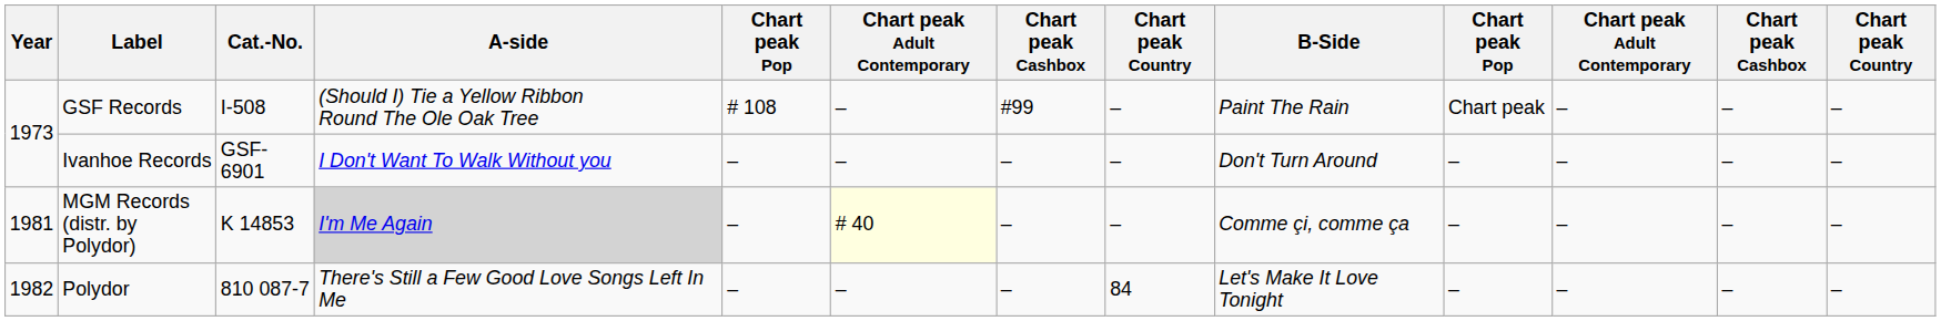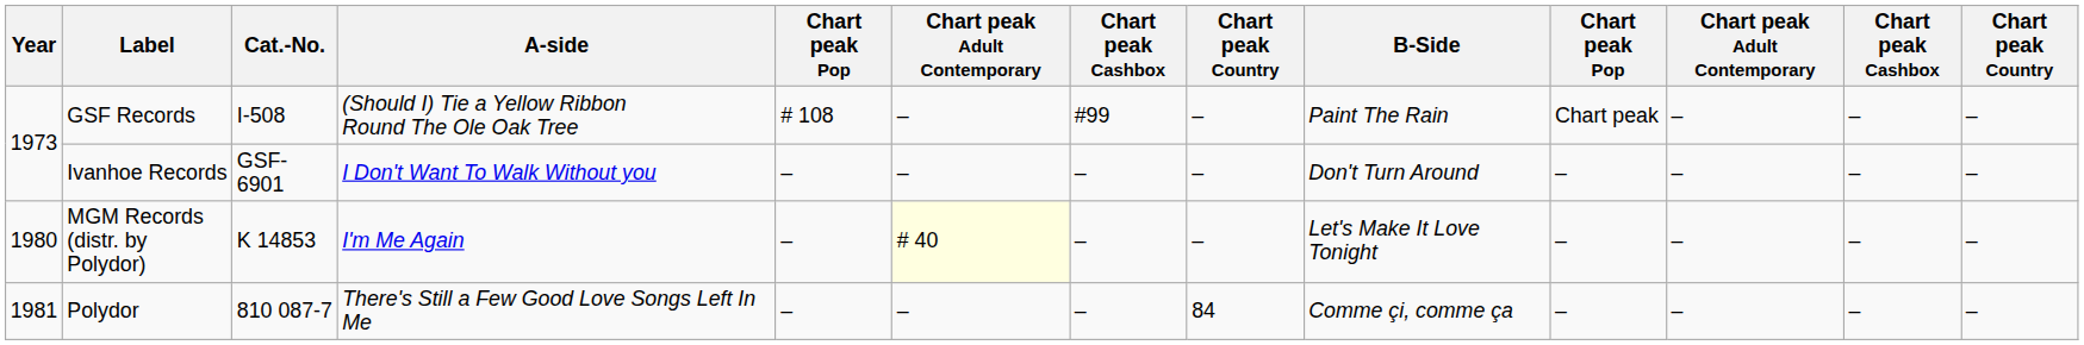MGM Records (distr. by Polydor) | Year: 1981 -> 1980
MGM Records (distr. by Polydor) | A-side: lightgrey background -> no background
MGM Records (distr. by Polydor) | B-Side: Comme çi, comme ça -> Let's Make It Love Tonight
Polydor | Year: 1982 -> 1981
Polydor | B-Side: Let's Make It Love Tonight -> Comme çi, comme ça
